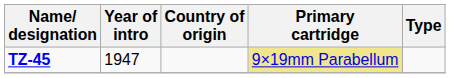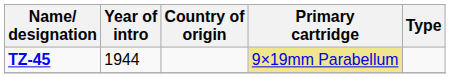TZ-45 | Year of intro: 1947 -> 1944
